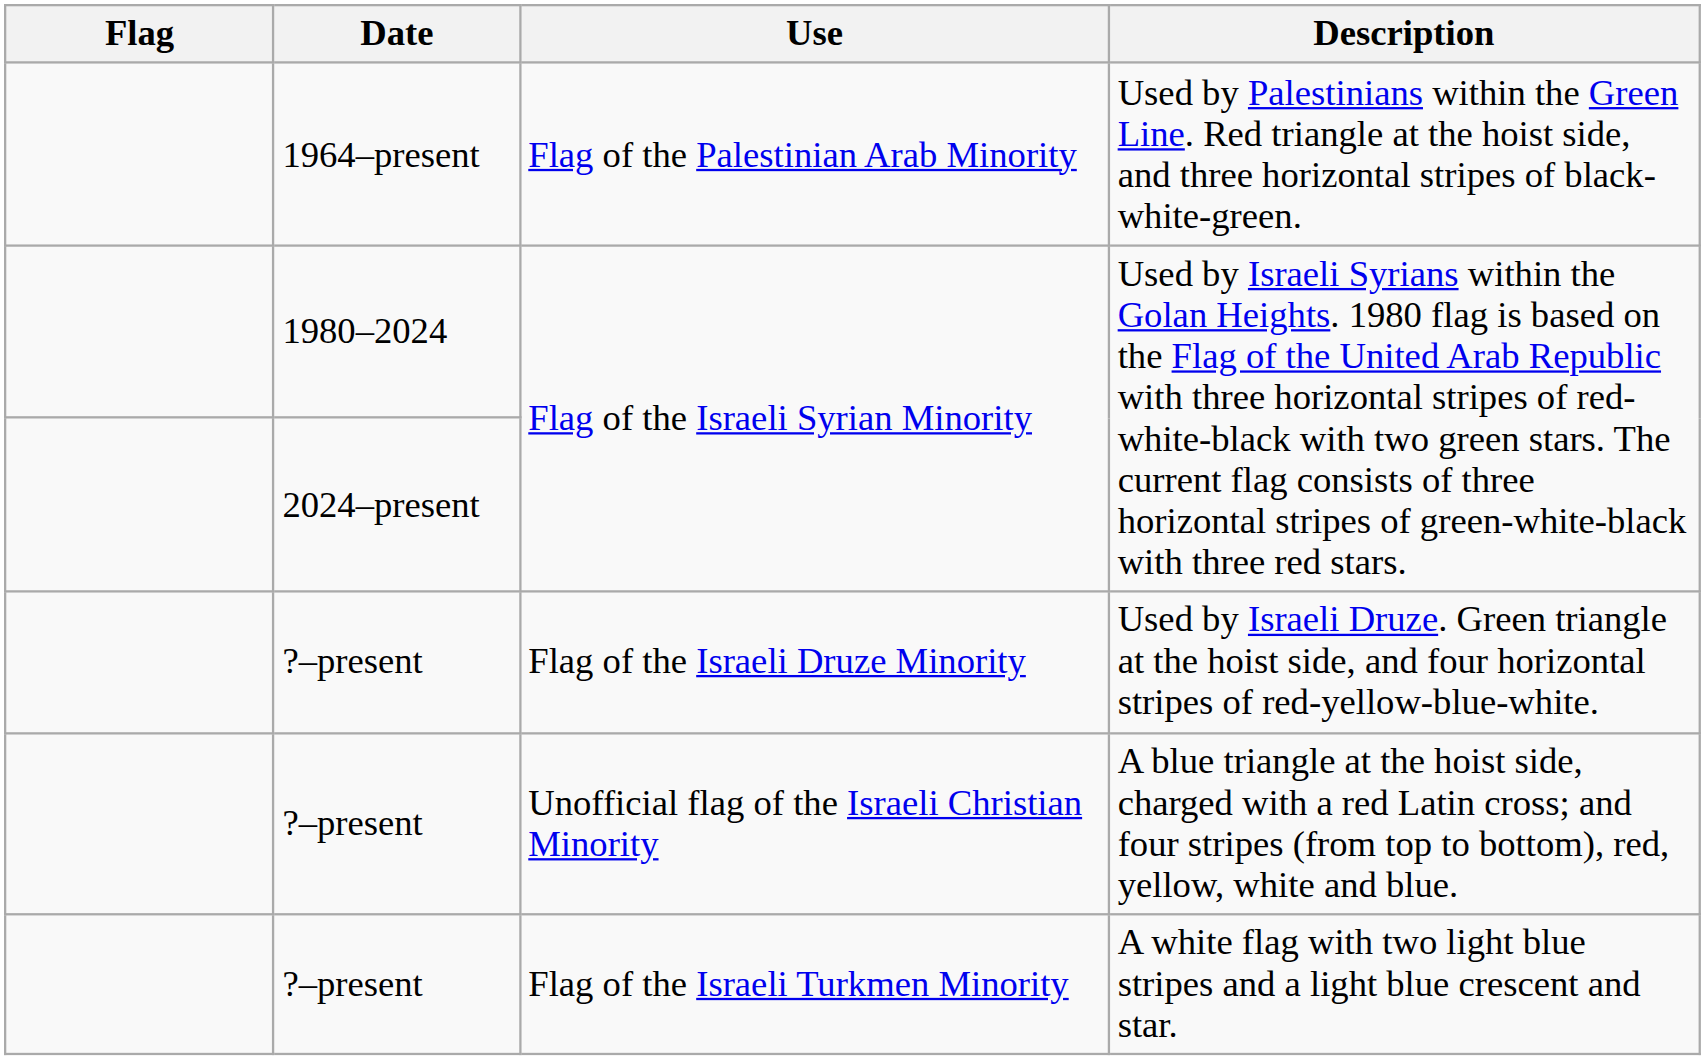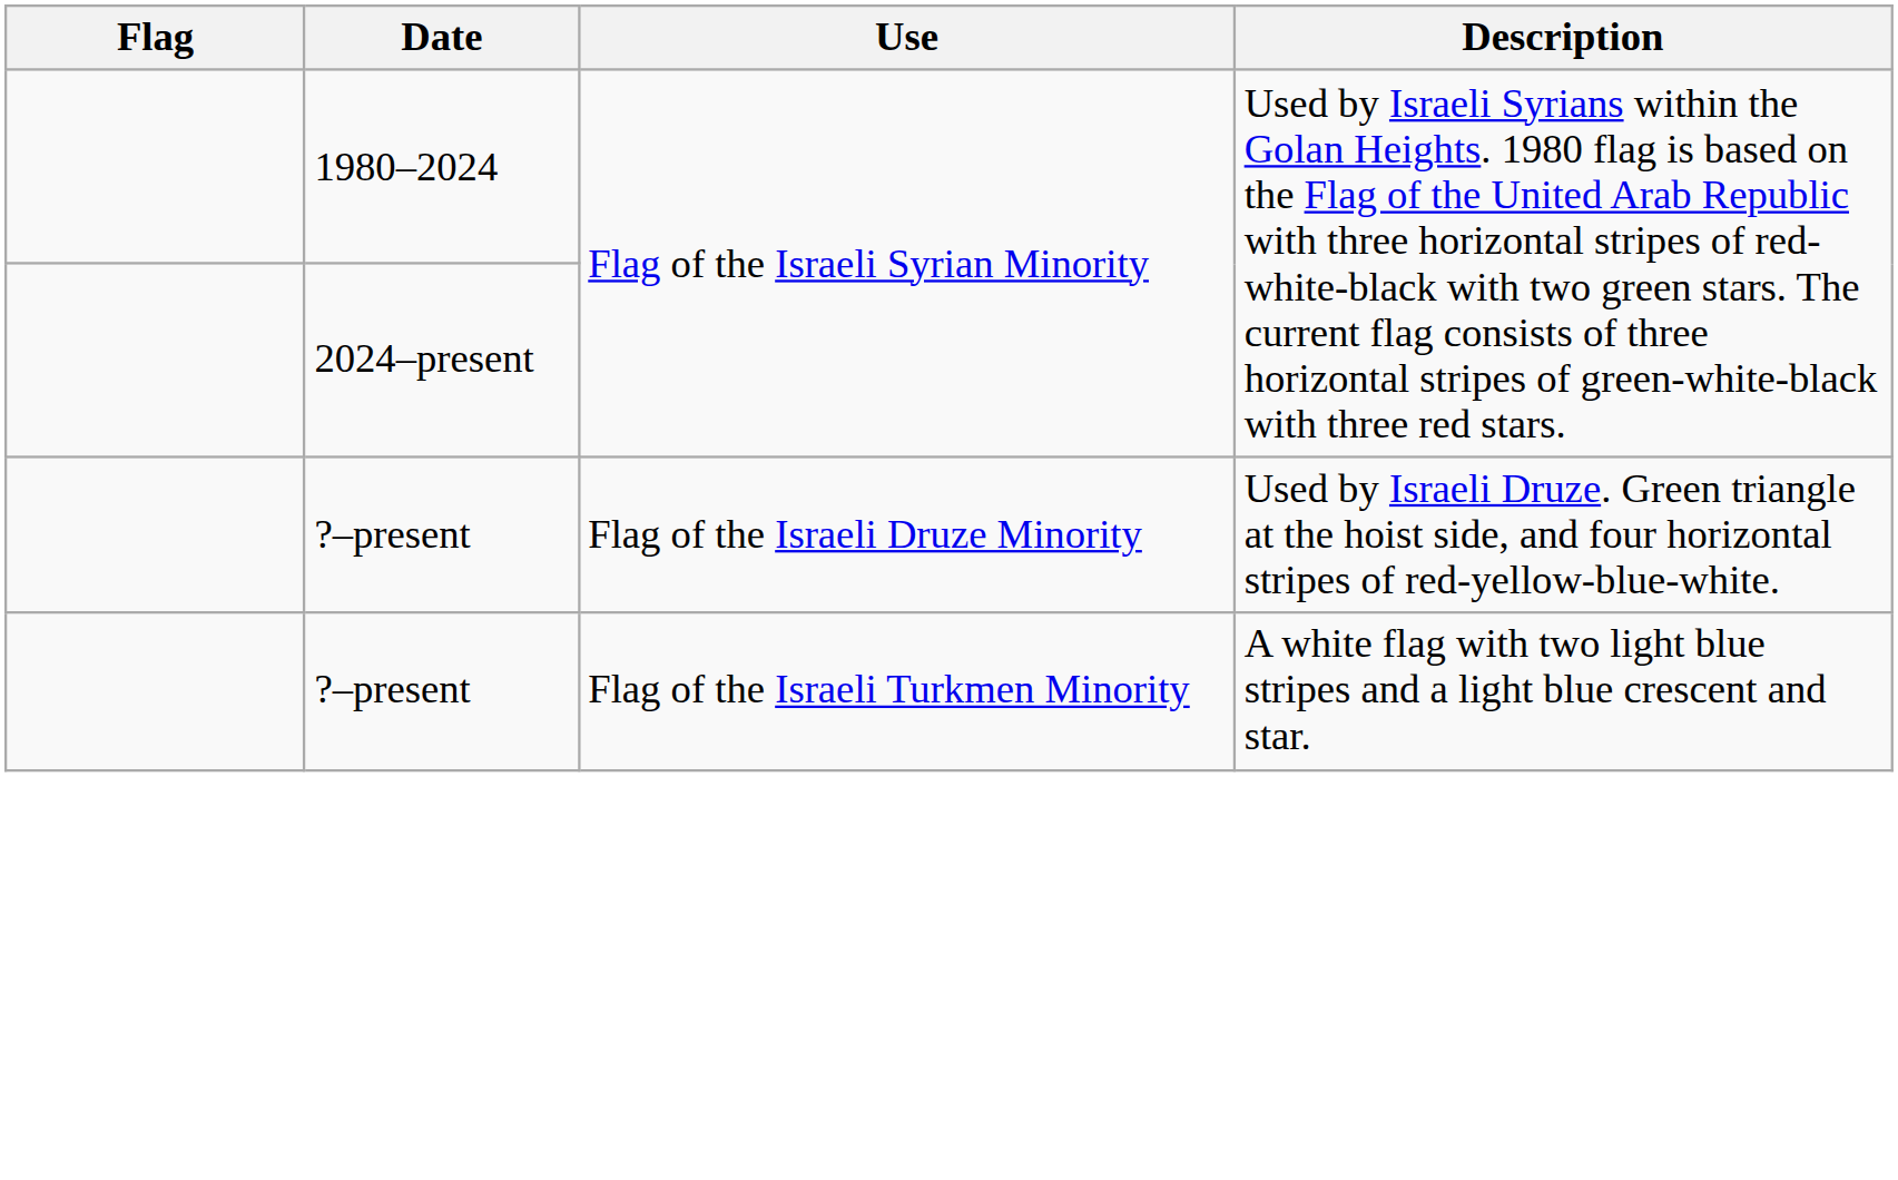- row: 1964–present | Flag of the Palestinian Arab Minority | Used by Palestinians within the Green Line. Red triangle at the hoist side, and three horizontal stripes of black-white-green.
- row: ?–present | Unofficial flag of the Israeli Christian Minority | A blue triangle at the hoist side, charged with a red Latin cross; and four stripes (from top to bottom), red, yellow, white and blue.
